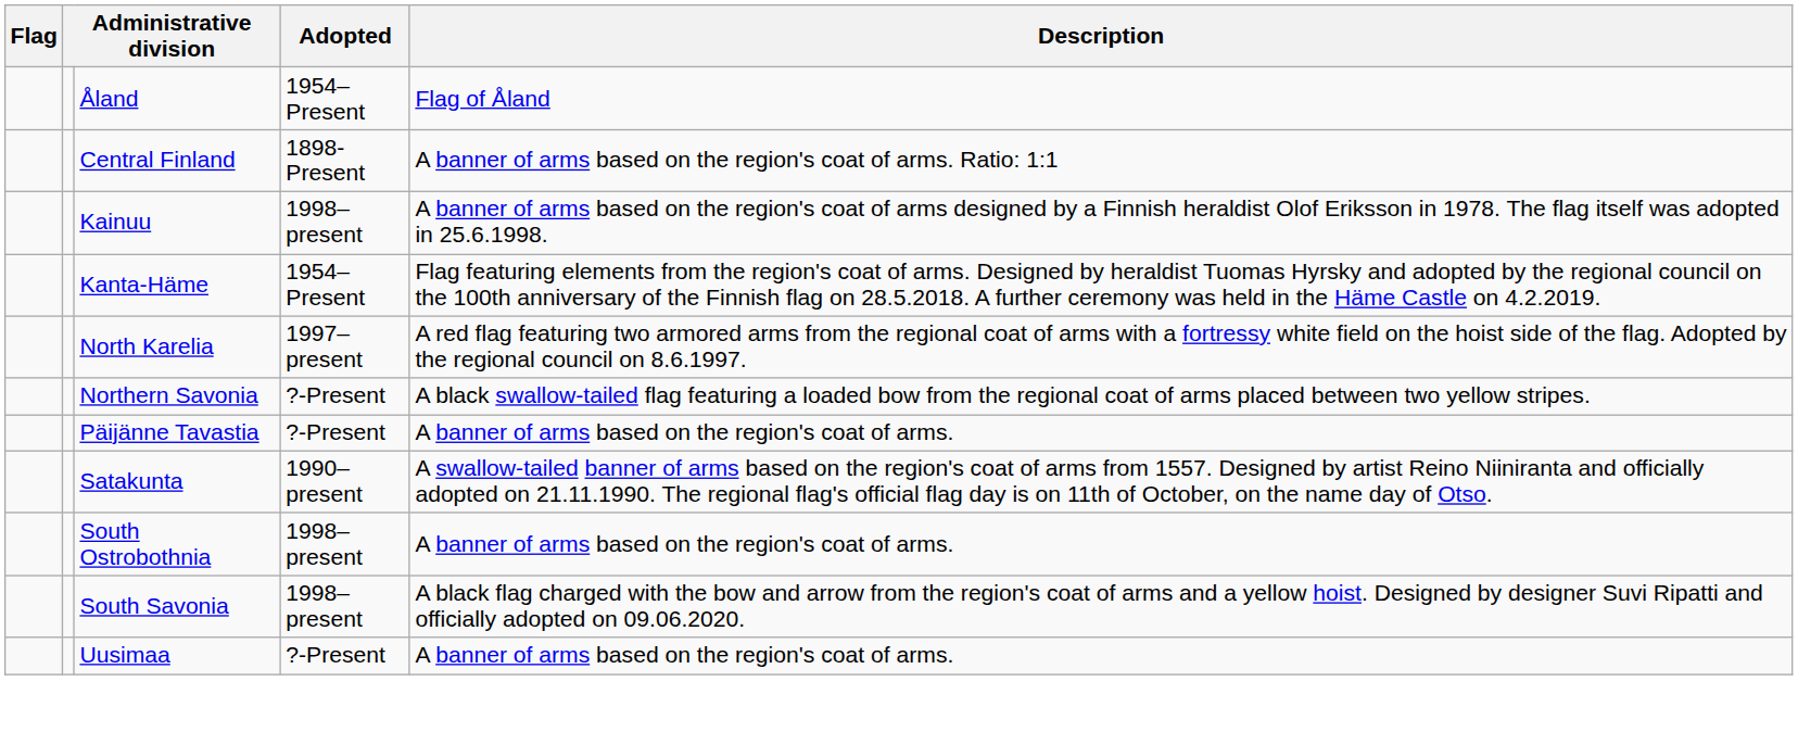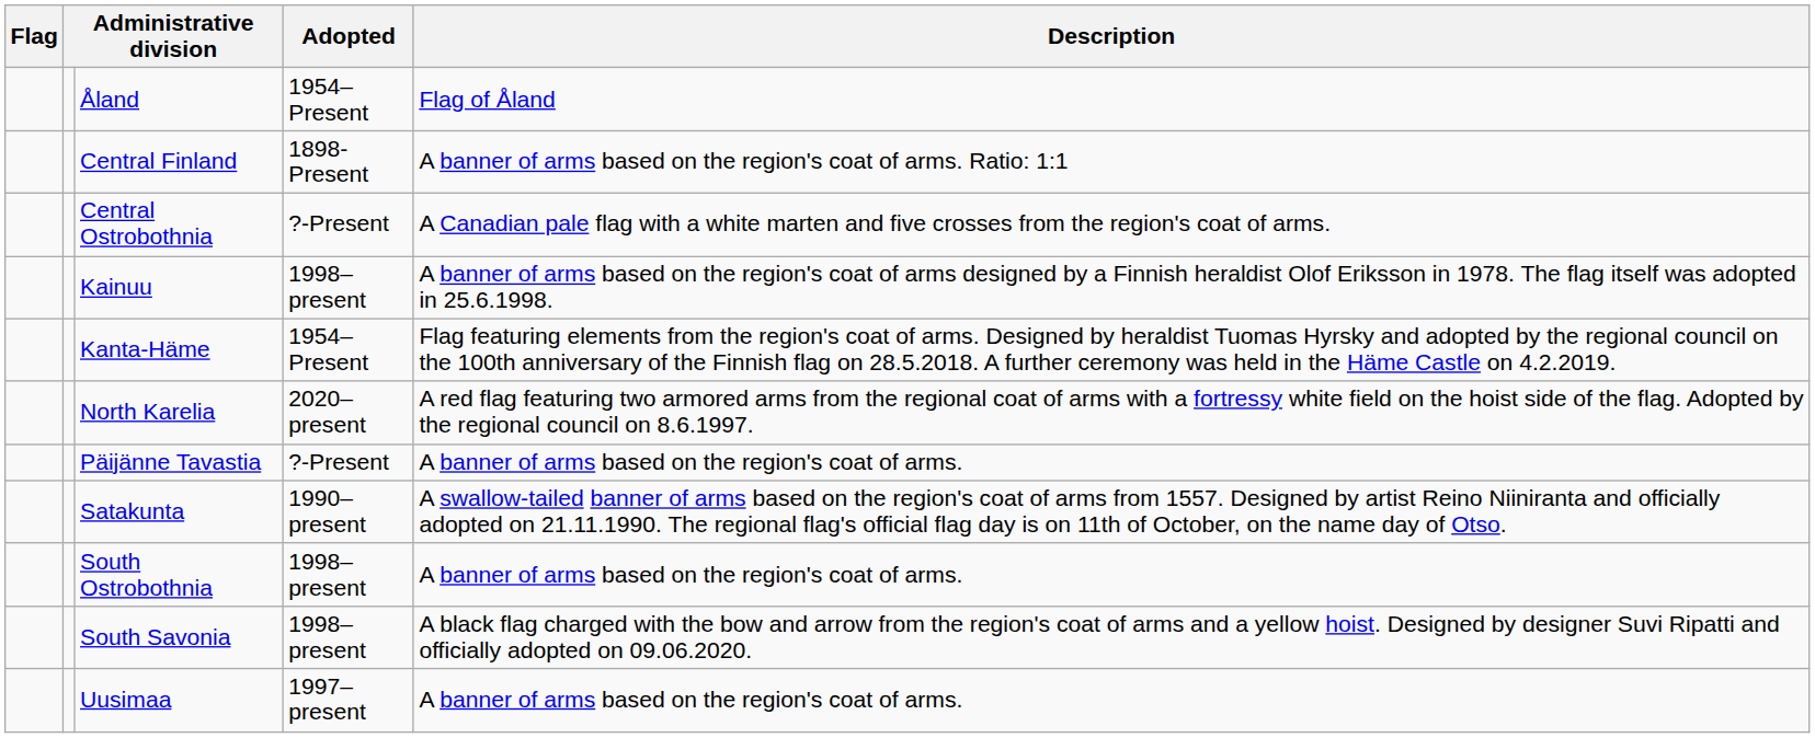+ row: Central Ostrobothnia | ?-Present | A Canadian pale flag with a white marten and five crosses from the region's coat of arms.
North Karelia | Adopted: 1997–present -> 2020–present
- row: Northern Savonia | ?-Present | A black swallow-tailed flag featuring a loaded bow from the regional coat of arms placed between two yellow stripes.
Uusimaa | Adopted: ?-Present -> 1997–present
